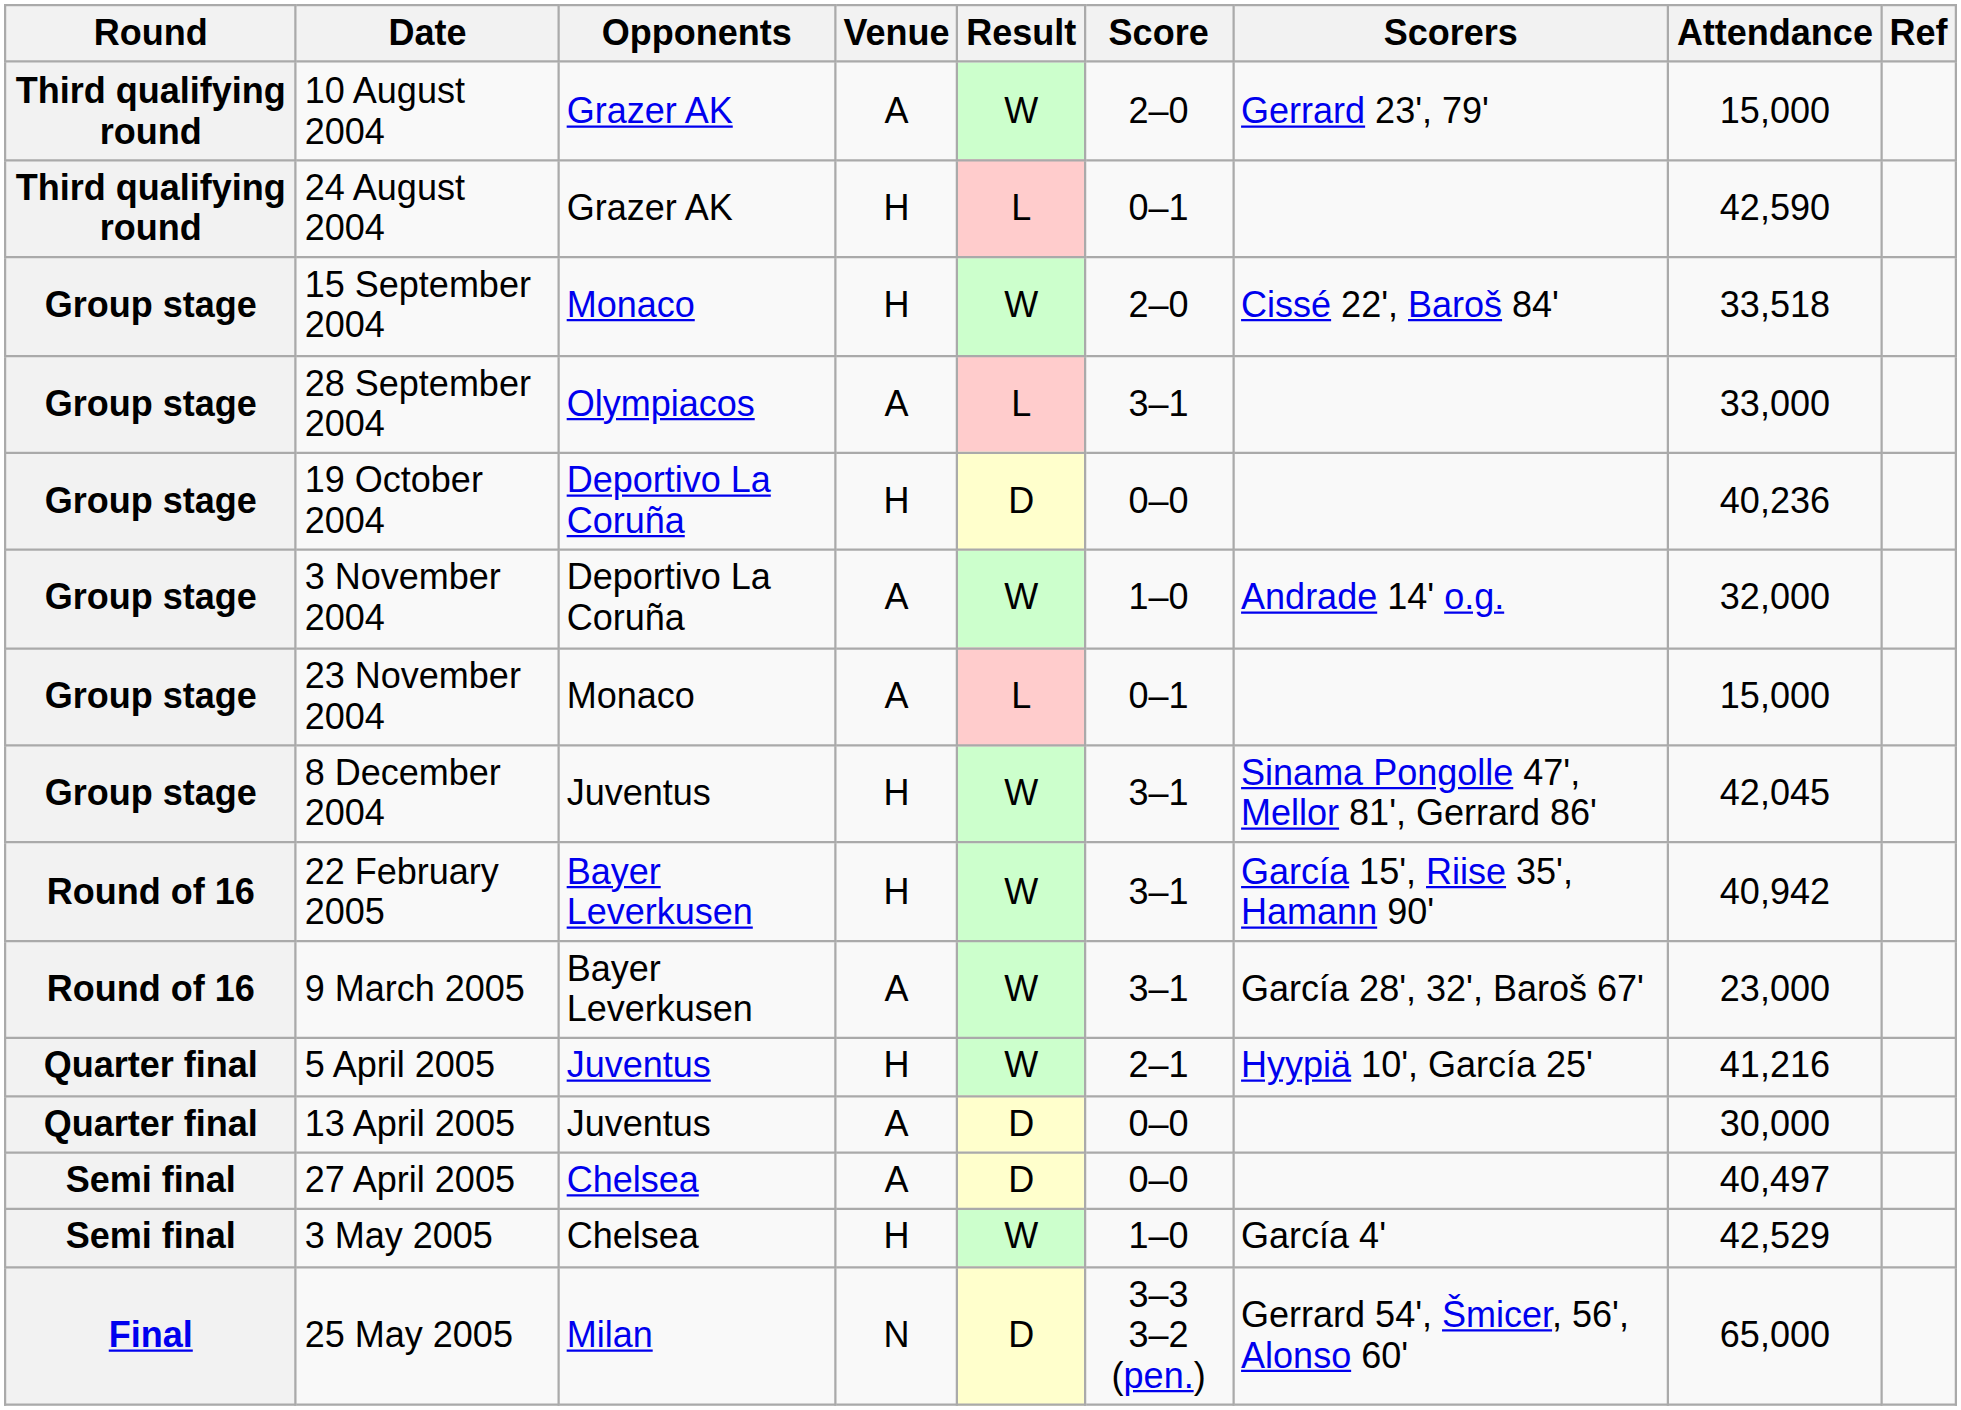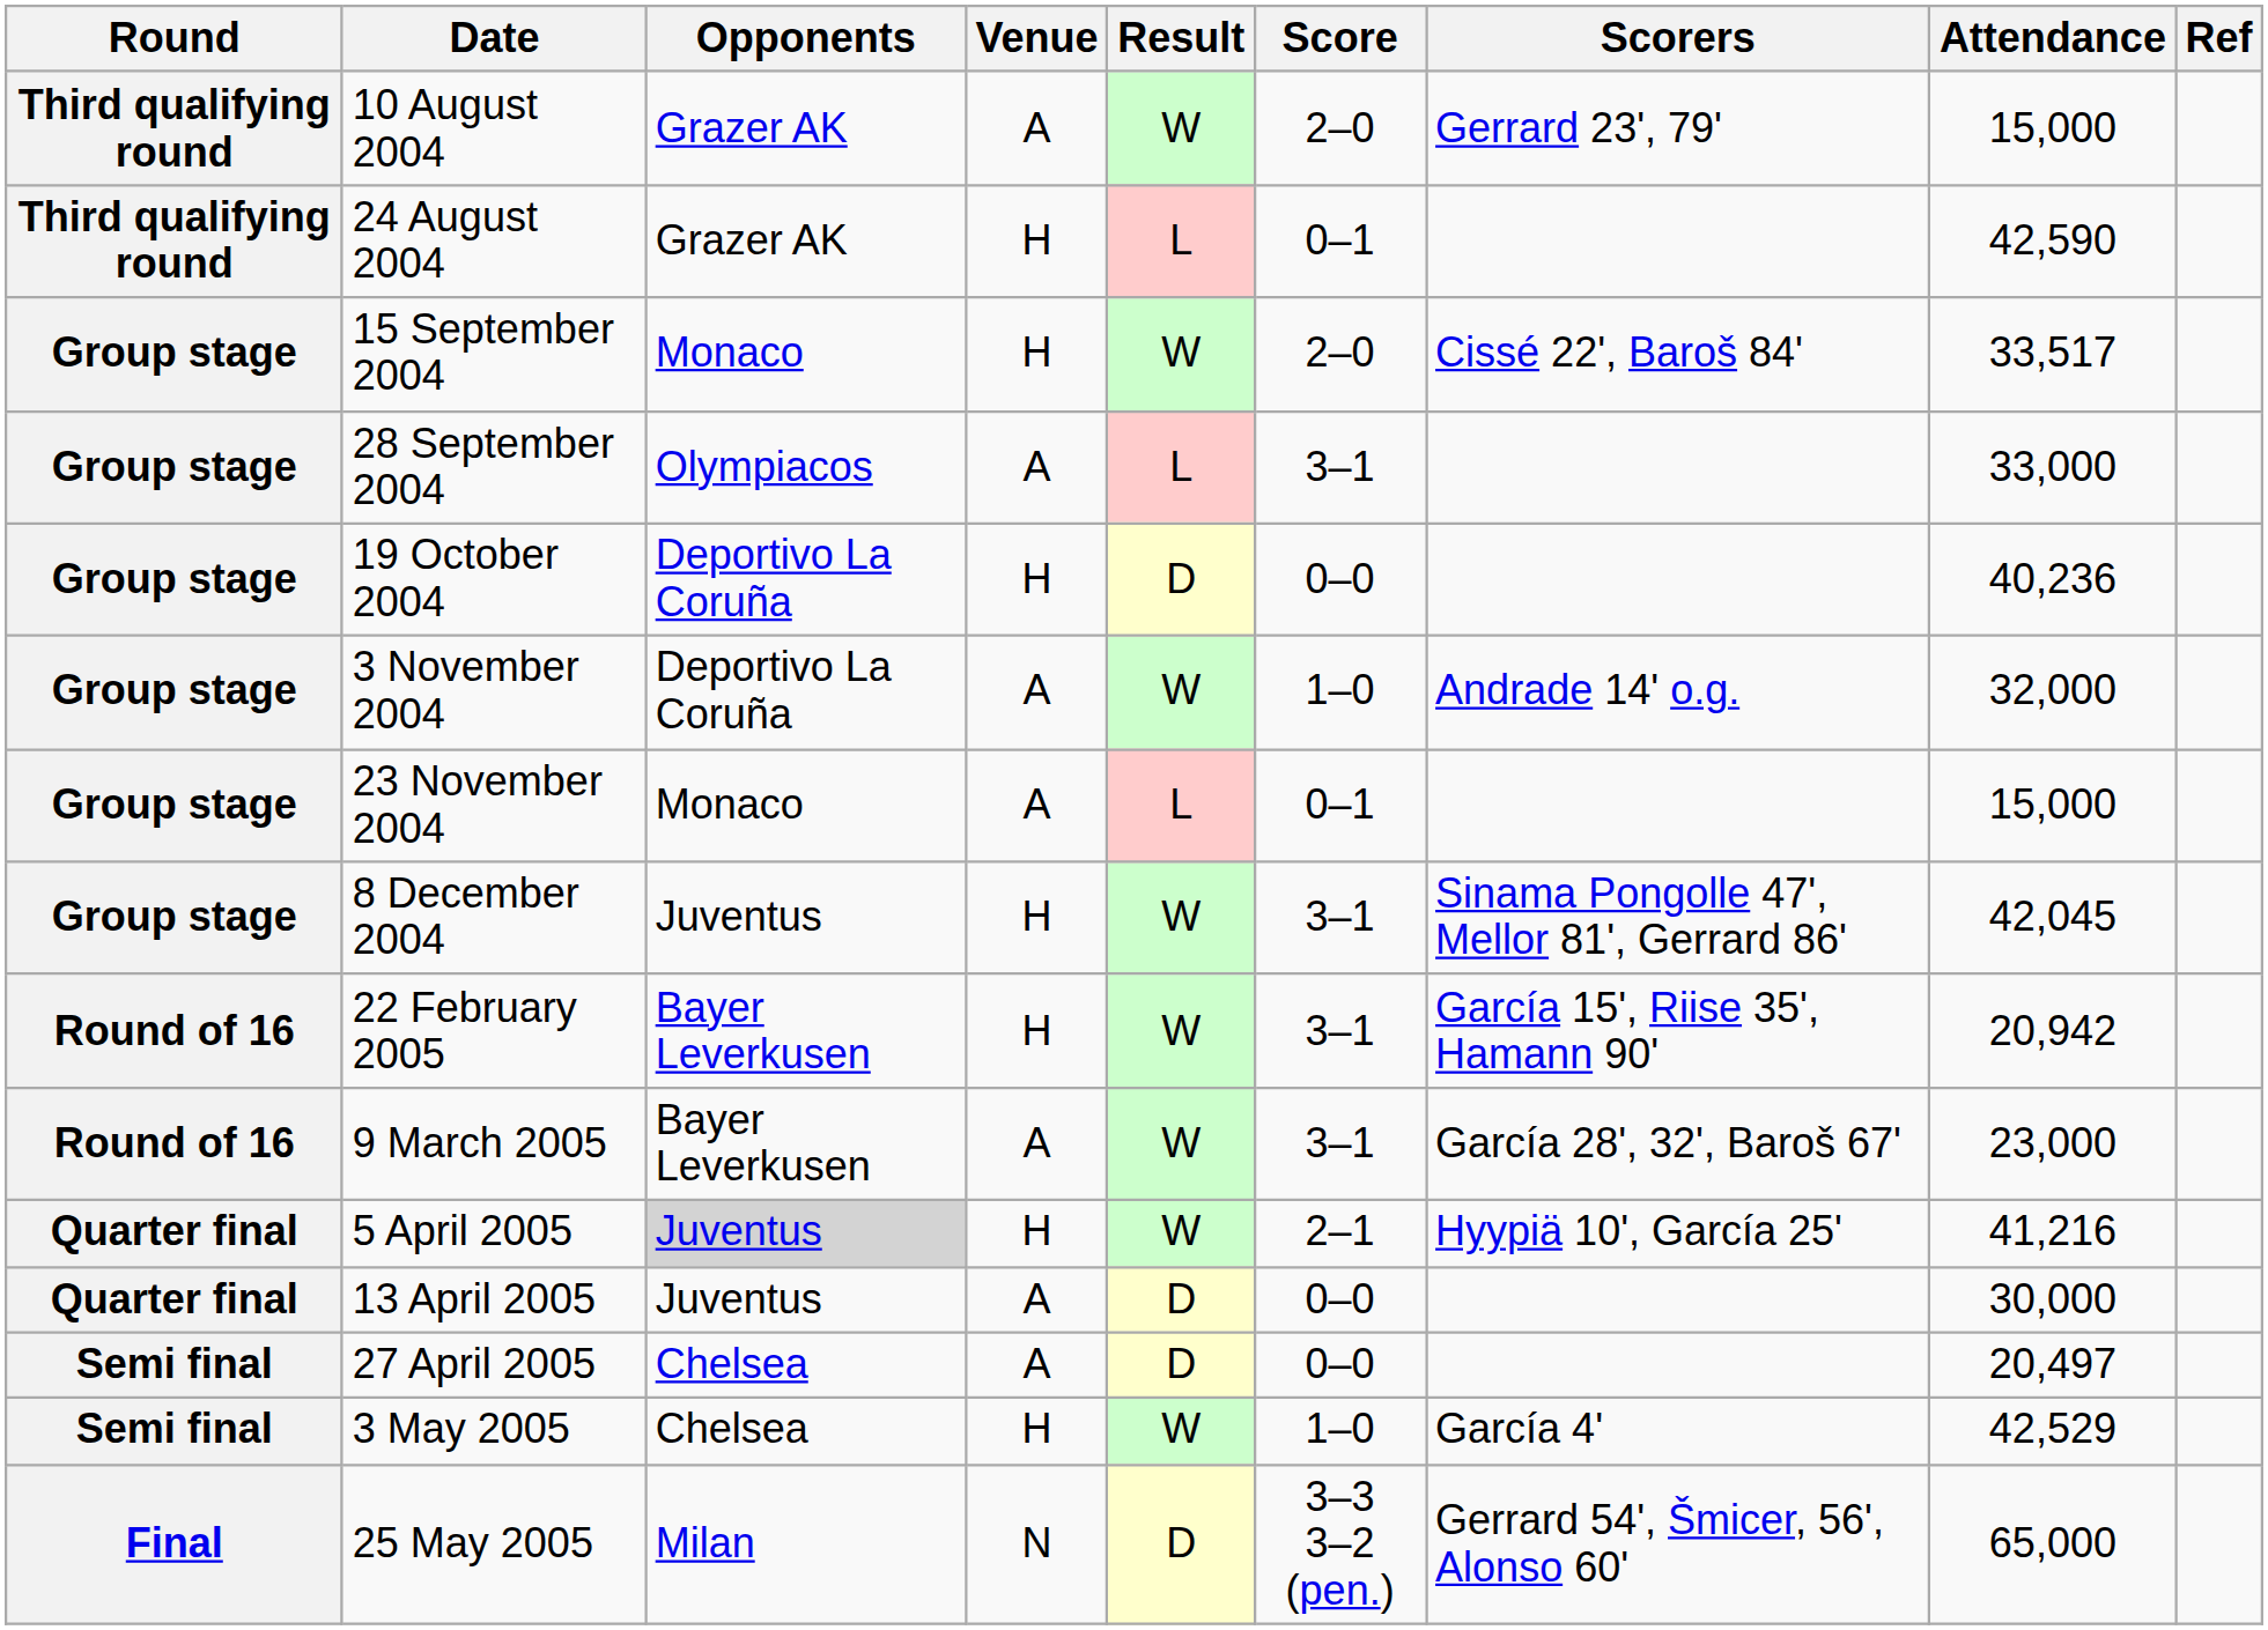15 September 2004 | Attendance: 33,518 -> 33,517
22 February 2005 | Attendance: 40,942 -> 20,942
5 April 2005 | Opponents: no background -> lightgrey background
27 April 2005 | Attendance: 40,497 -> 20,497
